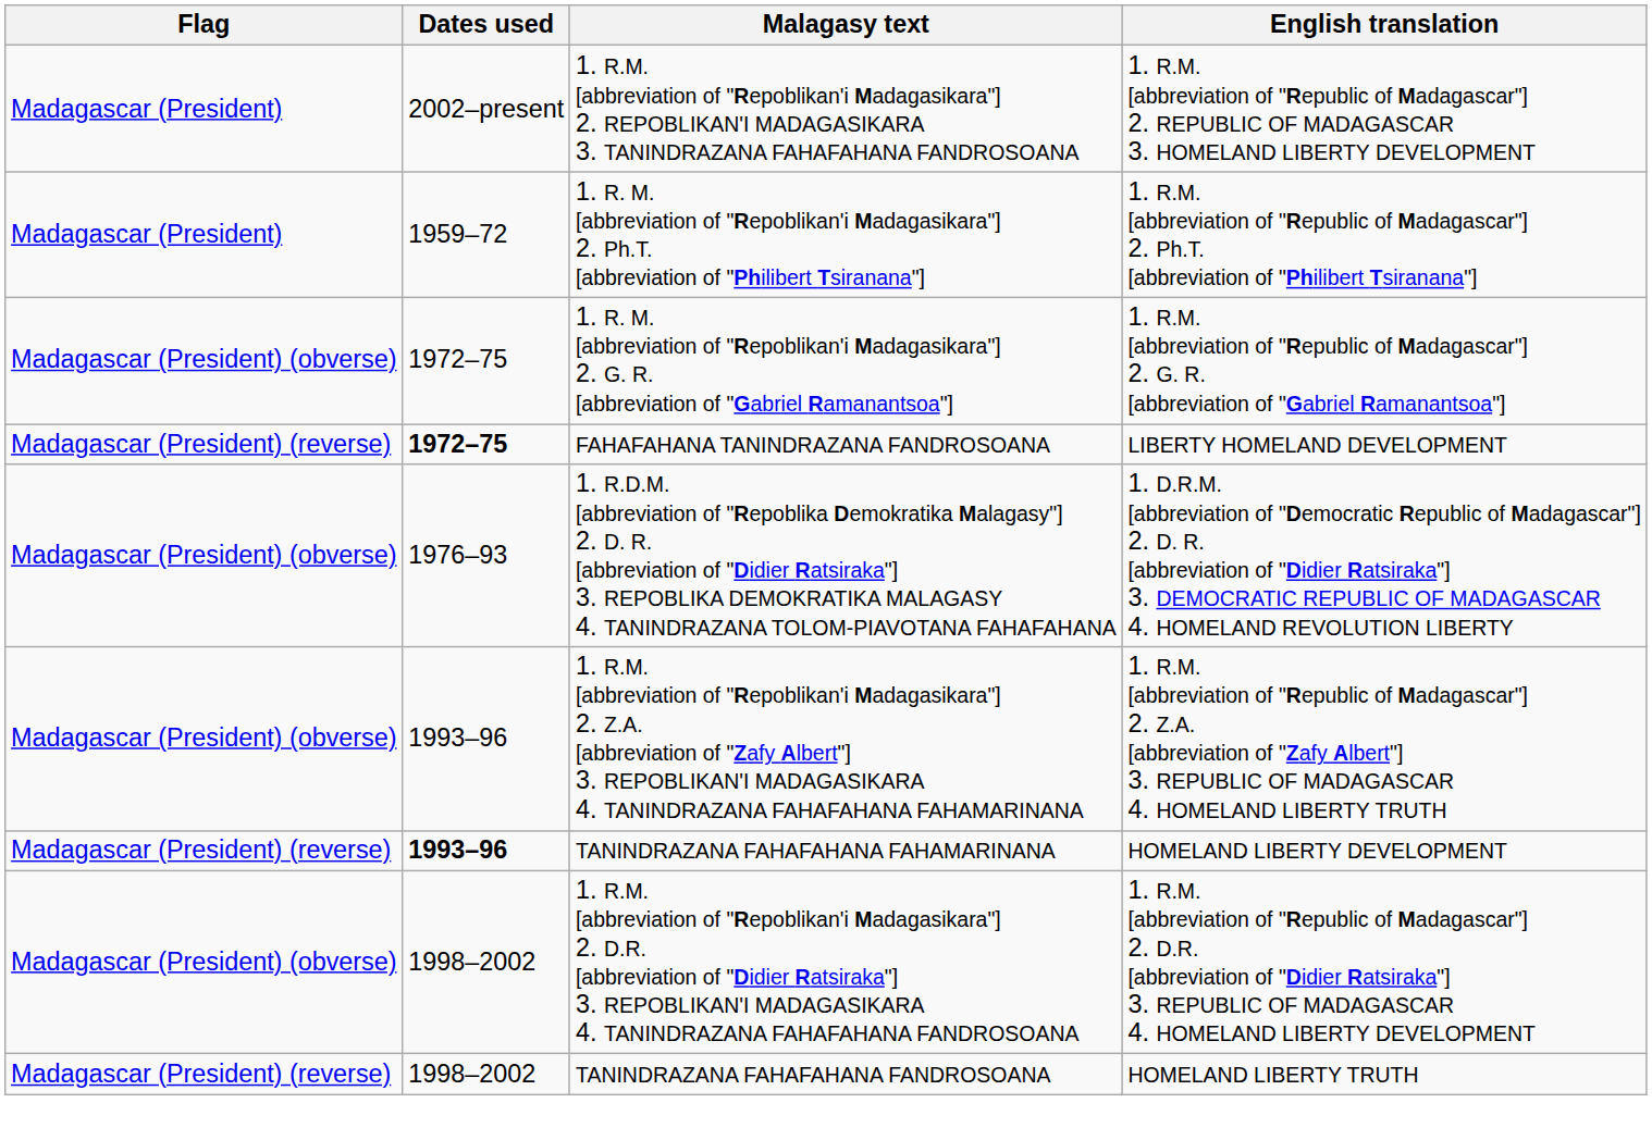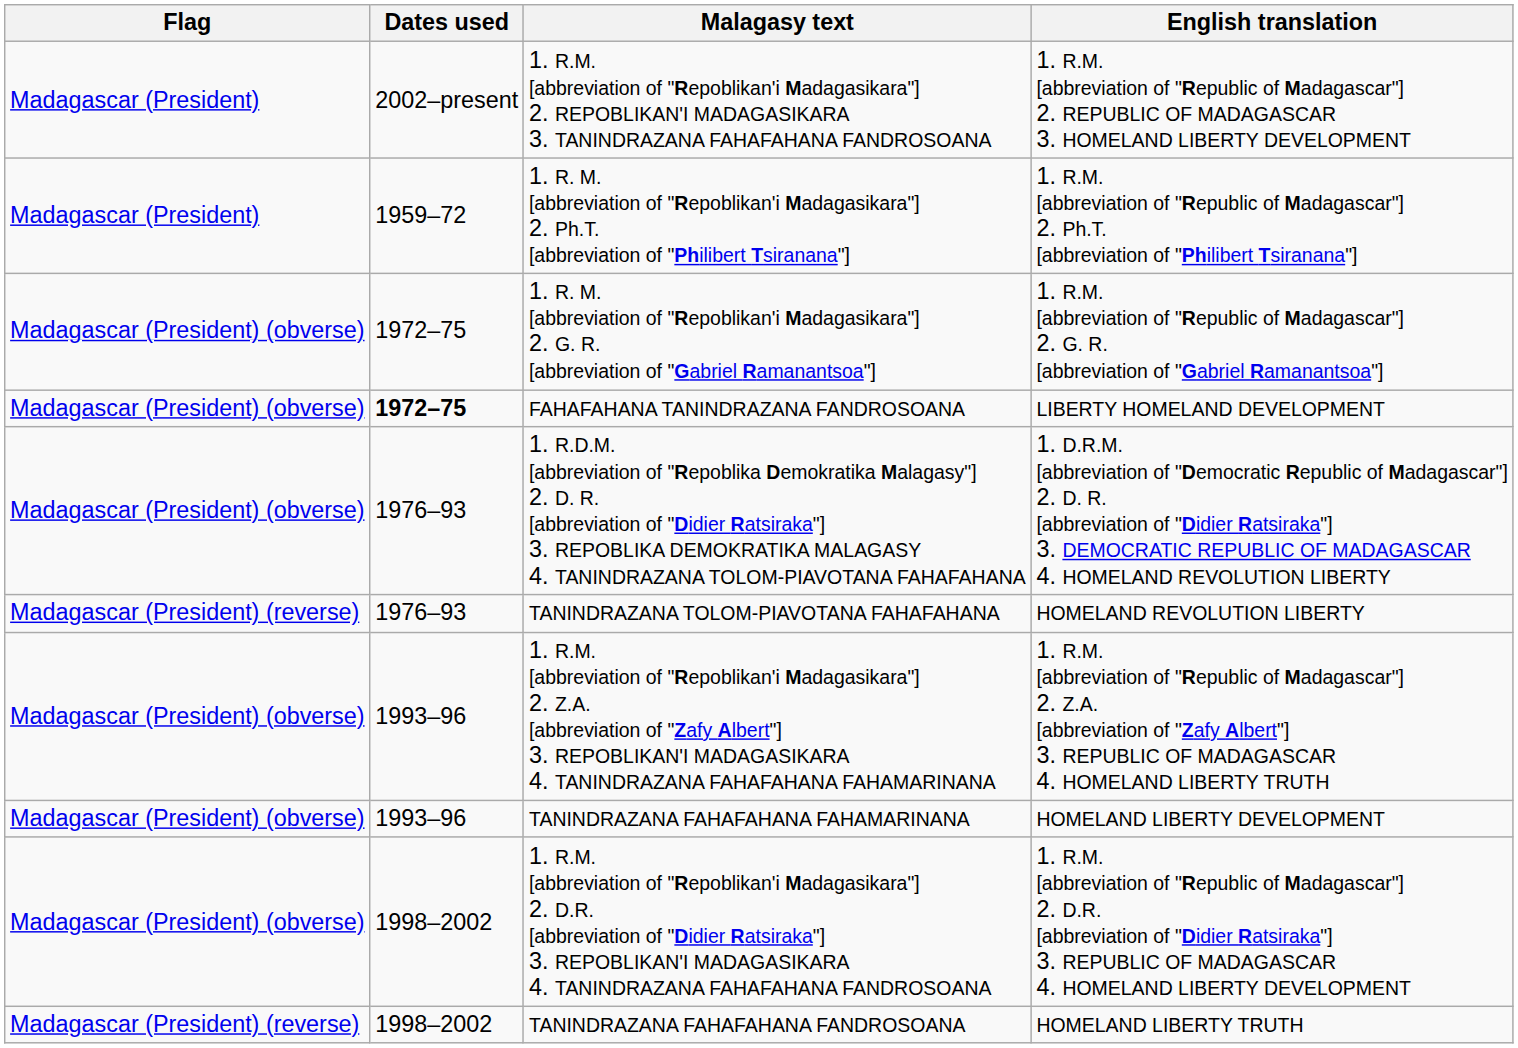FAHAFAHANA TANINDRAZANA FANDROSOANA | Flag: Madagascar (President) (reverse) -> Madagascar (President) (obverse)
+ row: Madagascar (President) (reverse) | 1976–93 | TANINDRAZANA TOLOM-PIAVOTANA FAHAFAHANA | HOMELAND REVOLUTION LIBERTY
TANINDRAZANA FAHAFAHANA FAHAMARINANA | Flag: Madagascar (President) (reverse) -> Madagascar (President) (obverse)
TANINDRAZANA FAHAFAHANA FAHAMARINANA | Dates used: bold -> normal
